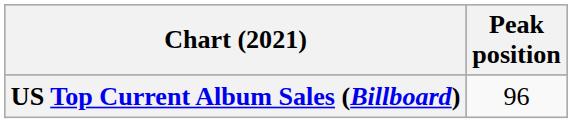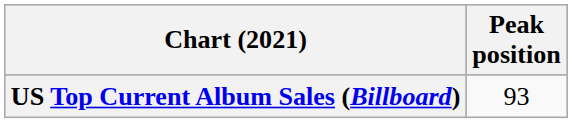US Top Current Album Sales (Billboard) | Peak position: 96 -> 93
